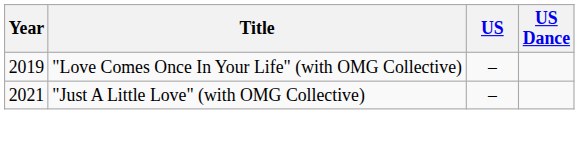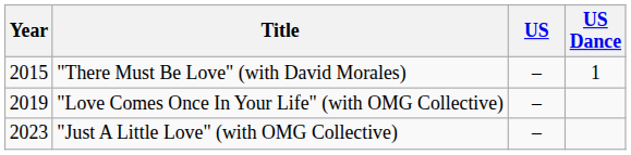+ row: 2015 | "There Must Be Love" (with David Morales) | – | 1
"Just A Little Love" (with OMG Collective) | Year: 2021 -> 2023
